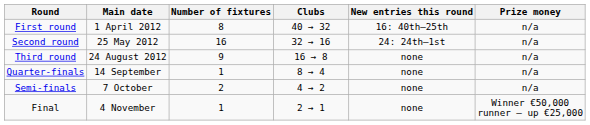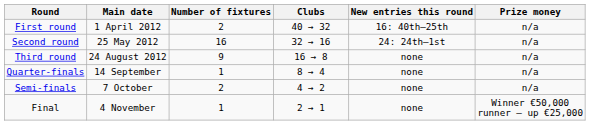First round | Number of fixtures: 8 -> 2
